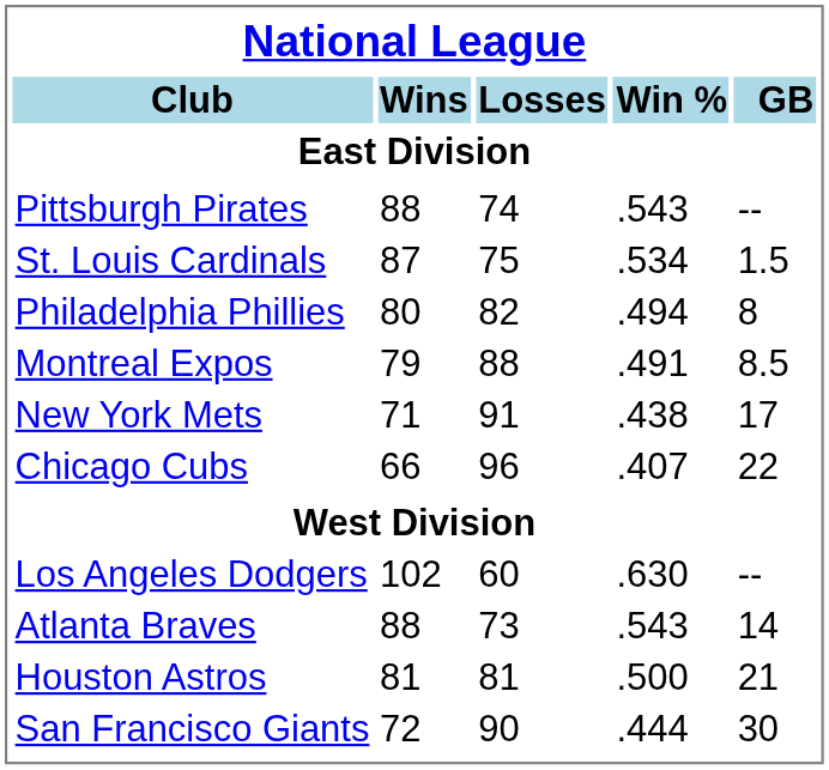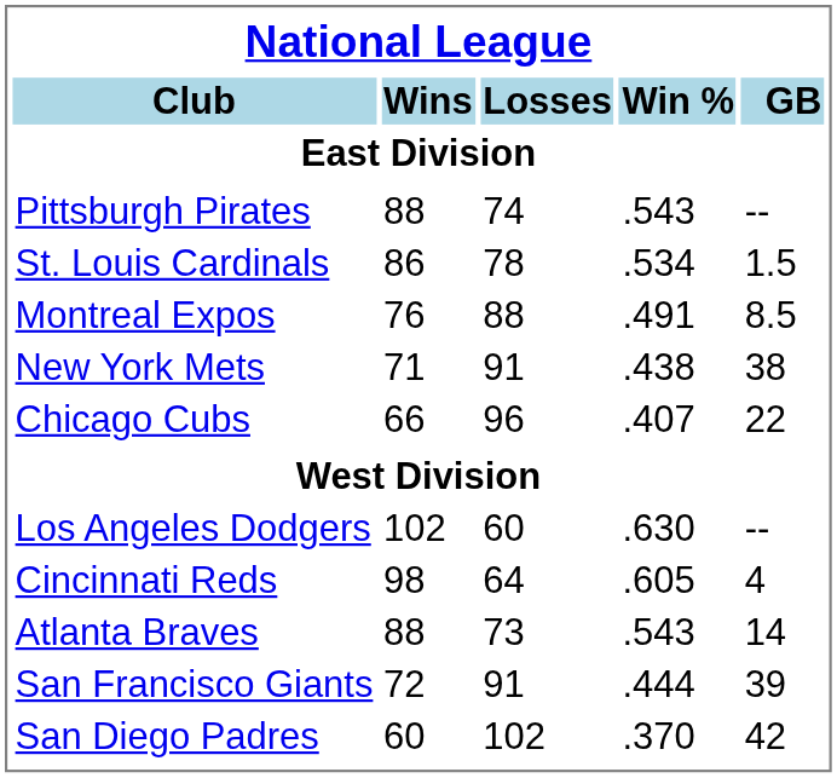St. Louis Cardinals | Wins: 87 -> 86
St. Louis Cardinals | Losses: 75 -> 78
- row: Philadelphia Phillies | 80 | 82 | .494 | 8
Montreal Expos | Wins: 79 -> 76
New York Mets | GB: 17 -> 38
+ row: Cincinnati Reds | 98 | 64 | .605 | 4
- row: Houston Astros | 81 | 81 | .500 | 21
San Francisco Giants | Losses: 90 -> 91
San Francisco Giants | GB: 30 -> 39
+ row: San Diego Padres | 60 | 102 | .370 | 42
